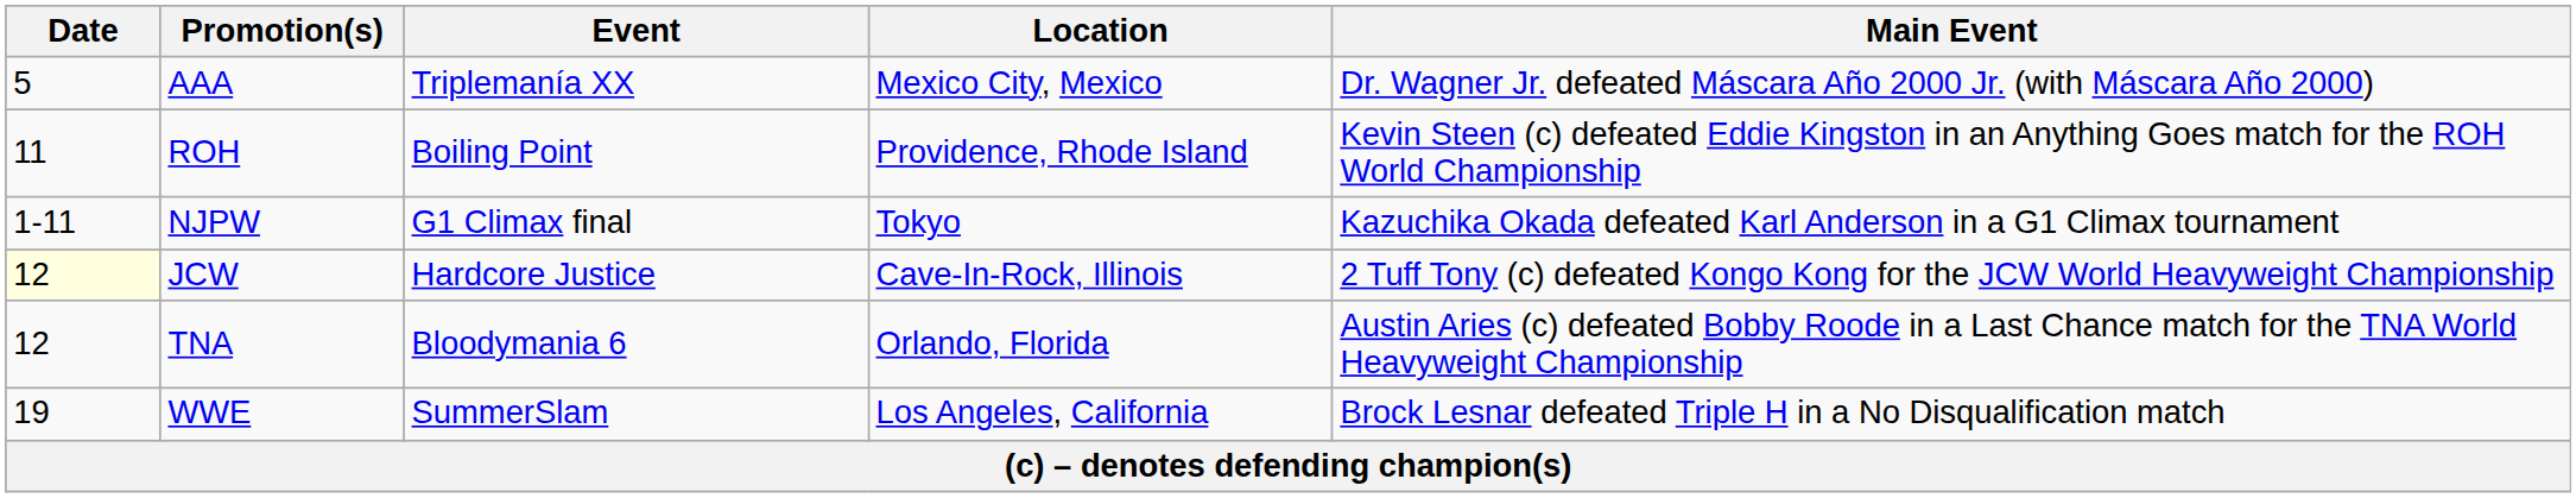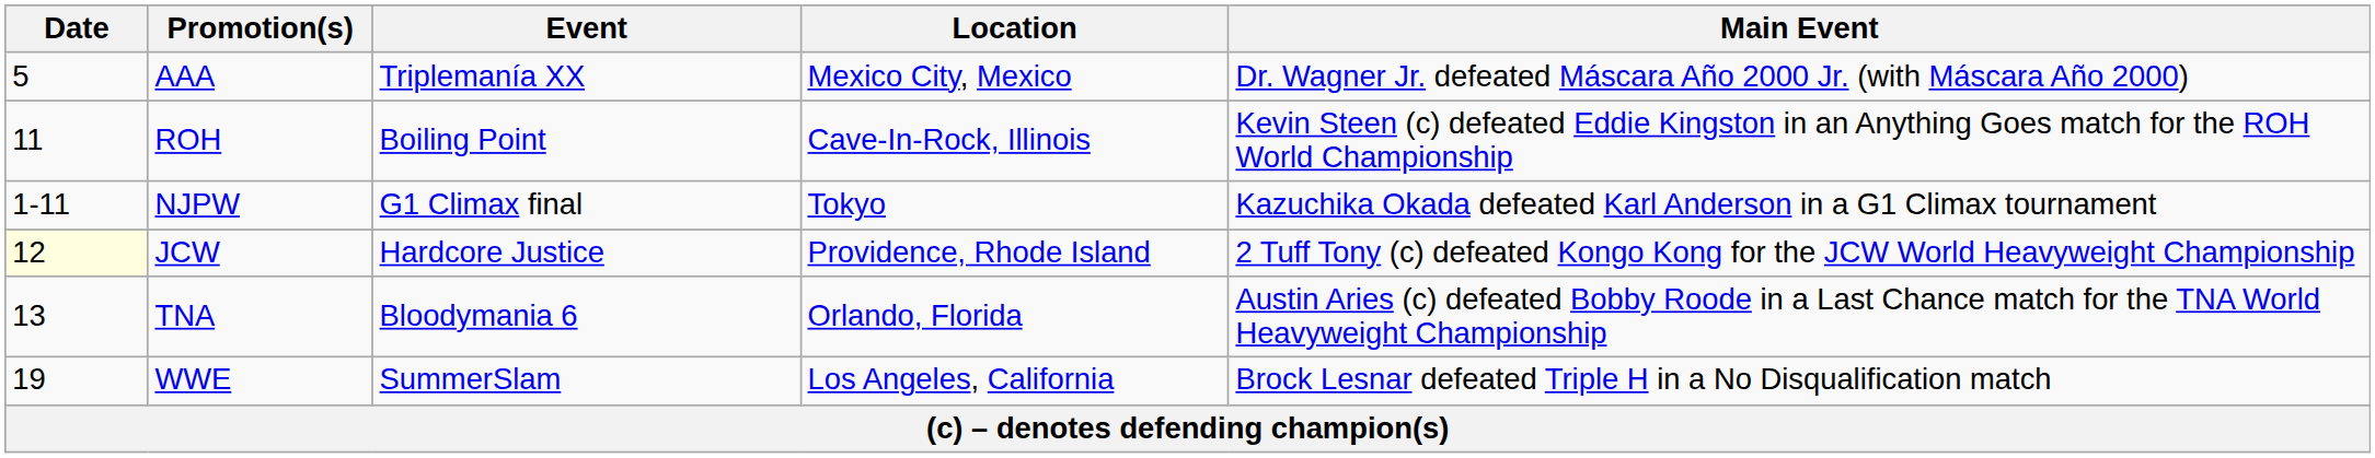ROH | Location: Providence, Rhode Island -> Cave-In-Rock, Illinois
JCW | Location: Cave-In-Rock, Illinois -> Providence, Rhode Island
TNA | Date: 12 -> 13
